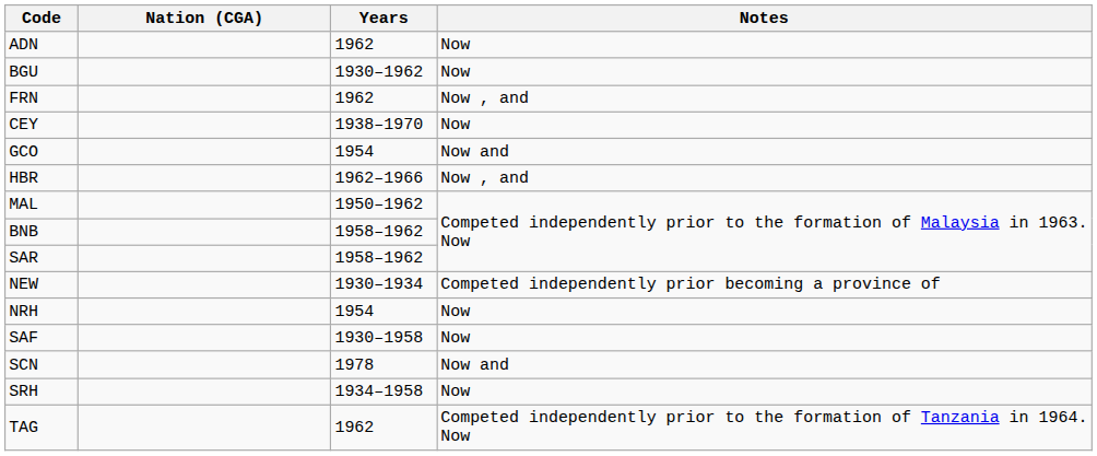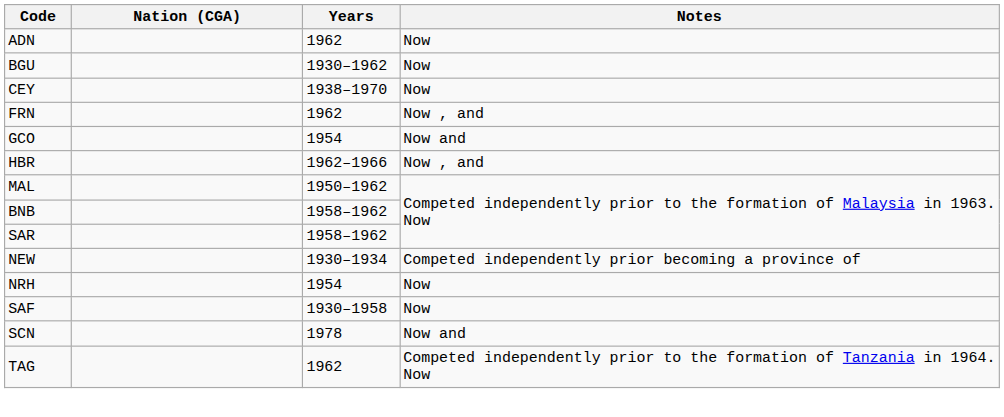rows swapped: CEY <-> FRN
- row: SRH | 1934–1958 | Now
